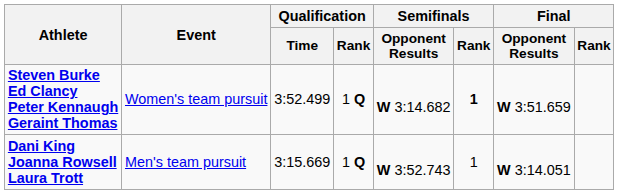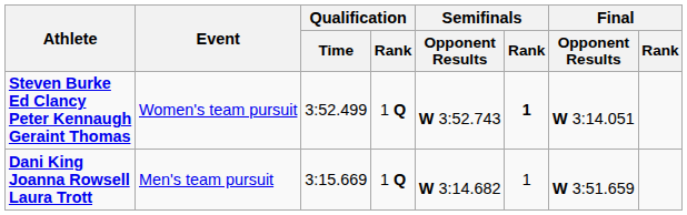Steven Burke Ed Clancy Peter Kennaugh Geraint Thomas | Semifinals / Opponent Results: W 3:14.682 -> W 3:52.743
Steven Burke Ed Clancy Peter Kennaugh Geraint Thomas | Final / Opponent Results: W 3:51.659 -> W 3:14.051
Dani King Joanna Rowsell Laura Trott | Semifinals / Opponent Results: W 3:52.743 -> W 3:14.682
Dani King Joanna Rowsell Laura Trott | Final / Opponent Results: W 3:14.051 -> W 3:51.659
